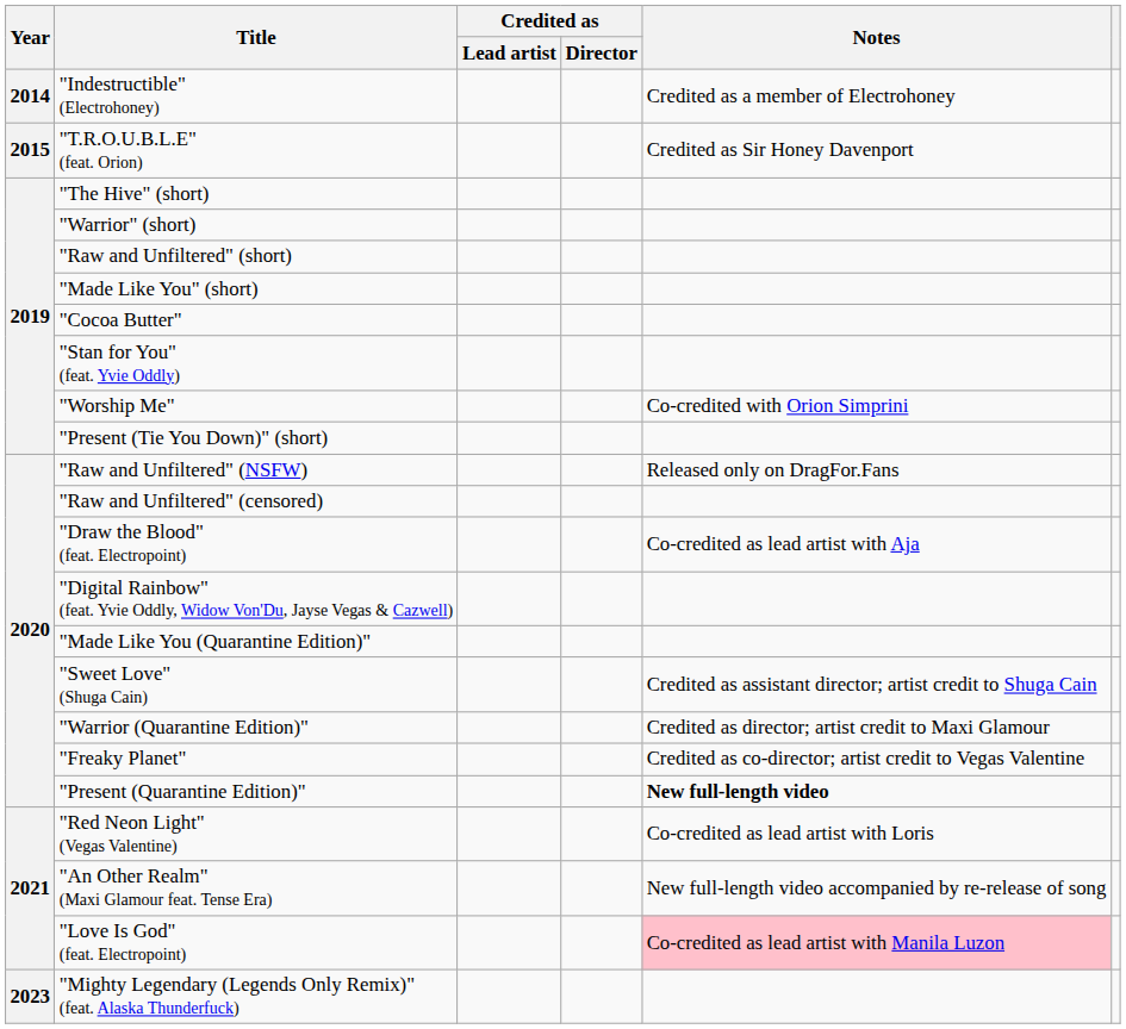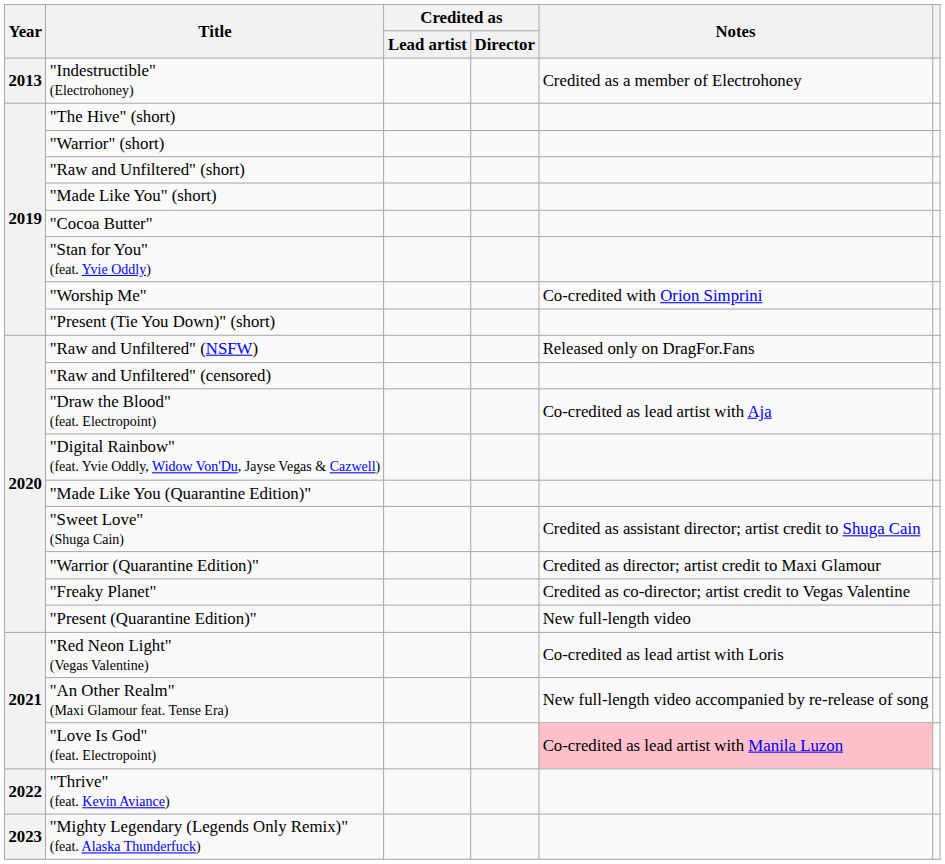"Indestructible" (Electrohoney) | Year: 2014 -> 2013
- row: 2015 | "T.R.O.U.B.L.E" (feat. Orion) | Credited as Sir Honey Davenport
"Present (Quarantine Edition)" | Notes: bold -> normal
+ row: 2022 | "Thrive" (feat. Kevin Aviance)
